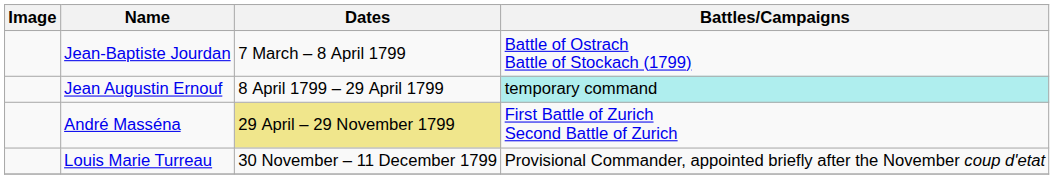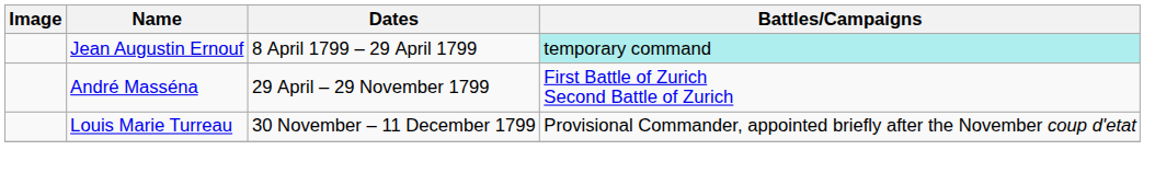- row: Jean-Baptiste Jourdan | 7 March – 8 April 1799 | Battle of Ostrach Battle of Stockach (1799)
André Masséna | Dates: khaki background -> no background
